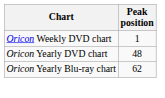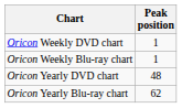+ row: Oricon Weekly Blu-ray chart | 1
